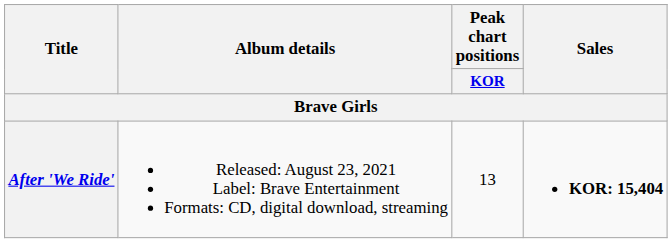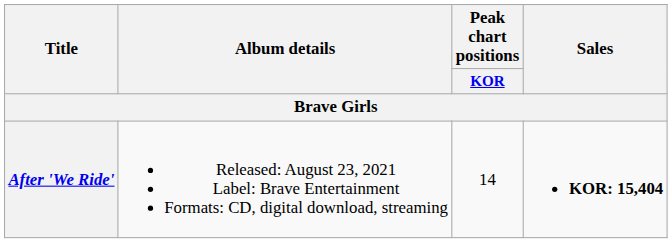After 'We Ride' | Peak chart positions / KOR: 13 -> 14
